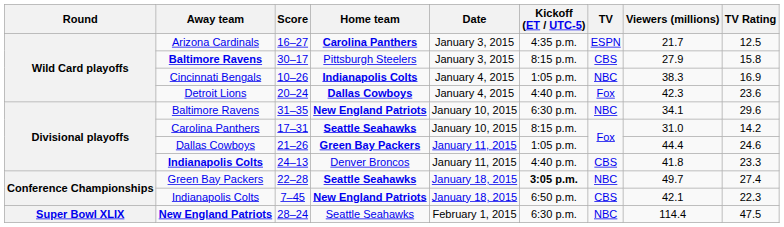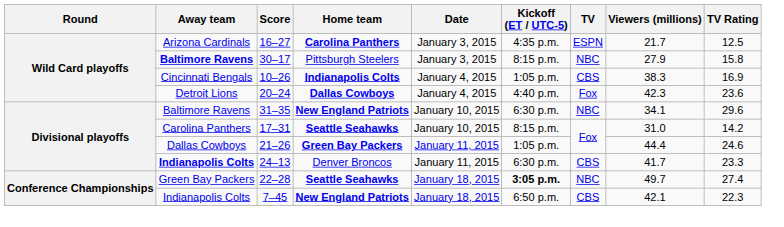30–17 | TV: CBS -> NBC
10–26 | TV: NBC -> CBS
24–13 | Kickoff (ET / UTC-5): 4:40 p.m. -> 6:30 p.m.
24–13 | Viewers (millions): 41.8 -> 41.7
- row: Super Bowl XLIX | New England Patriots | 28–24 | Seattle Seahawks | February 1, 2015 | 6:30 p.m. | NBC | 114.4 | 47.5
